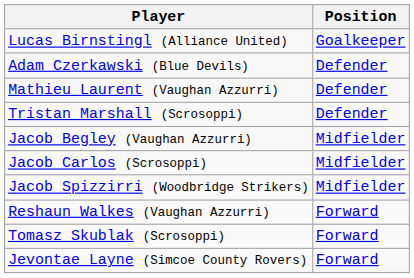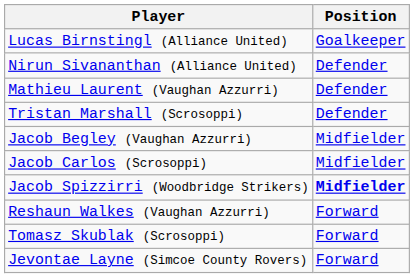+ row: Nirun Sivananthan (Alliance United) | Defender
- row: Adam Czerkawski (Blue Devils) | Defender
Jacob Spizzirri (Woodbridge Strikers) | Position: normal -> bold
